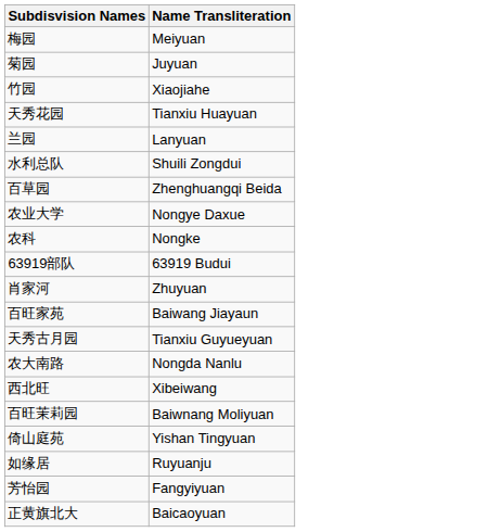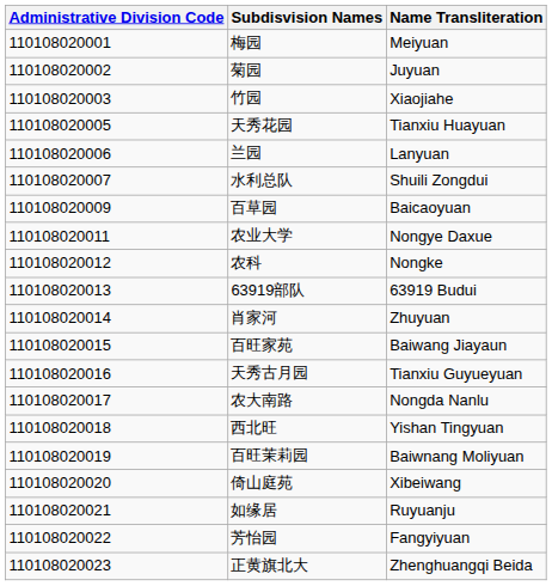+ column: Administrative Division Code | 110108020001 | 110108020002 | 110108020003 | 110108020005 | 110108020006 | 110108020007 | 110108020009 | 110108020011 | 110108020012 | 110108020013 | 110108020014 | 110108020015 | 110108020016 | 110108020017 | 110108020018 | 110108020019 | 110108020020 | 110108020021 | 110108020022 | 110108020023
百草园 | Name Transliteration: Zhenghuangqi Beida -> Baicaoyuan
西北旺 | Name Transliteration: Xibeiwang -> Yishan Tingyuan
倚山庭苑 | Name Transliteration: Yishan Tingyuan -> Xibeiwang
正黄旗北大 | Name Transliteration: Baicaoyuan -> Zhenghuangqi Beida
